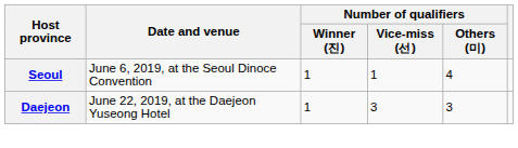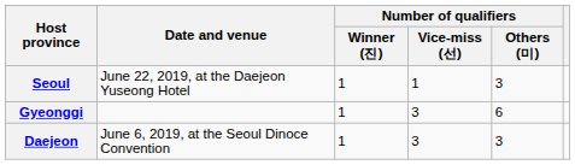Seoul | Date and venue: June 6, 2019, at the Seoul Dinoce Convention -> June 22, 2019, at the Daejeon Yuseong Hotel
Seoul | Number of qualifiers / Others (미): 4 -> 3
+ row: Gyeonggi | 1 | 3 | 6
Daejeon | Date and venue: June 22, 2019, at the Daejeon Yuseong Hotel -> June 6, 2019, at the Seoul Dinoce Convention
